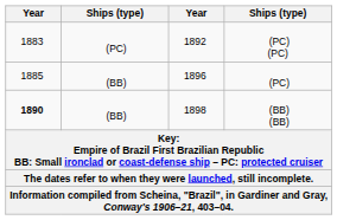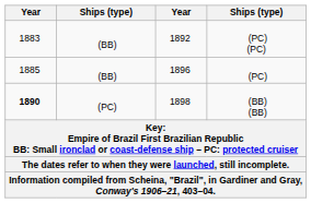(PC) (PC) | column 2: (PC) -> (BB)
(BB) (BB) | column 2: (BB) -> (PC)
